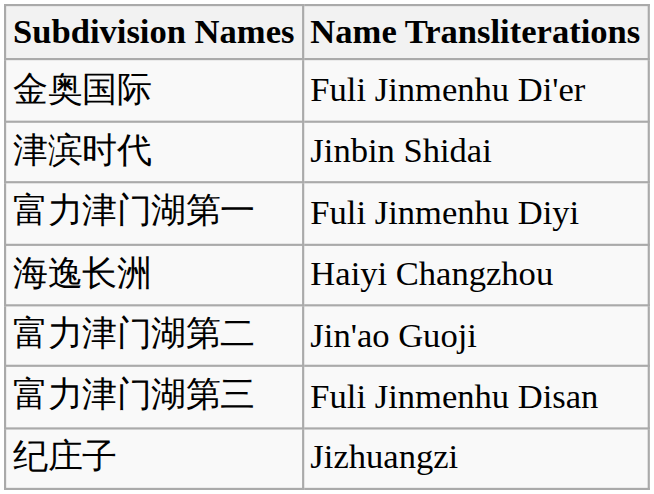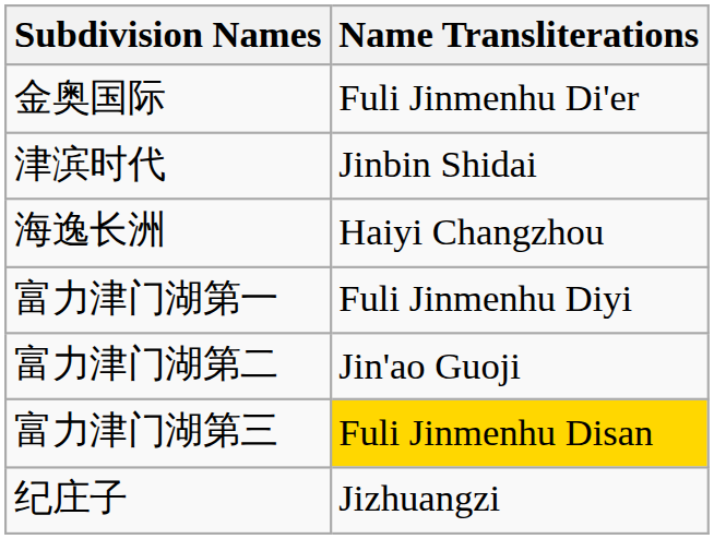rows swapped: 海逸长洲 <-> 富力津门湖第一
富力津门湖第三 | Name Transliterations: no background -> gold background
